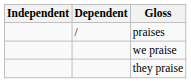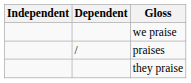rows swapped: praises <-> we praise
